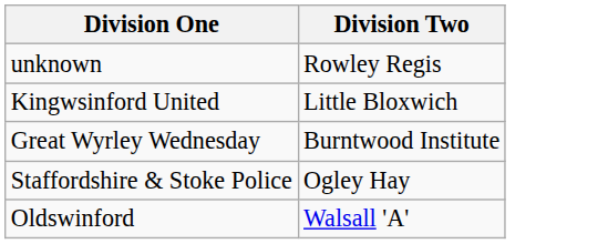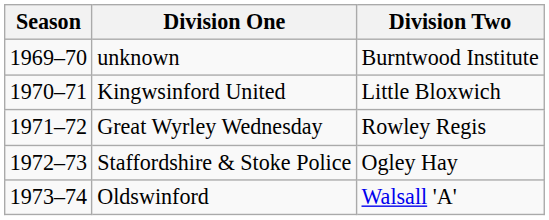+ column: Season | 1969–70 | 1970–71 | 1971–72 | 1972–73 | 1973–74
unknown | Division Two: Rowley Regis -> Burntwood Institute
Great Wyrley Wednesday | Division Two: Burntwood Institute -> Rowley Regis
